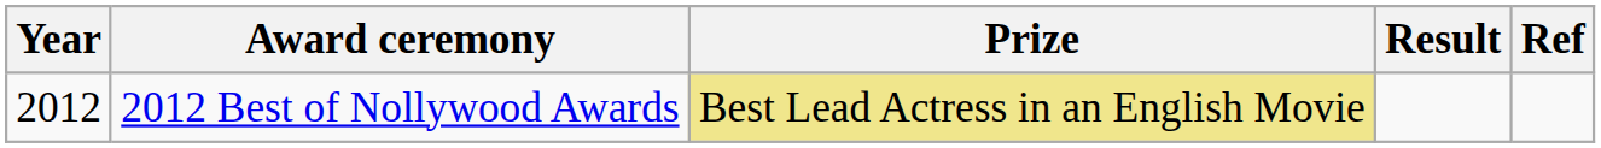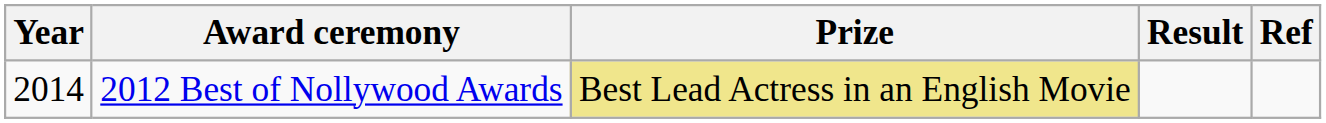2012 Best of Nollywood Awards | Year: 2012 -> 2014
